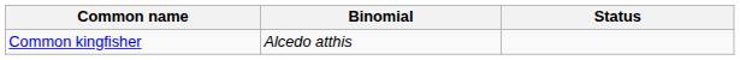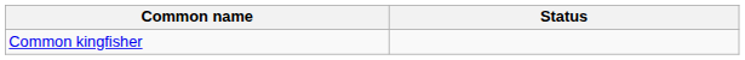- column: Binomial | Alcedo atthis
